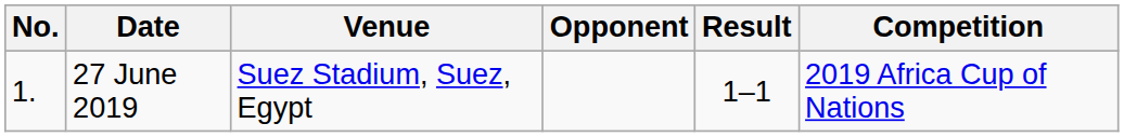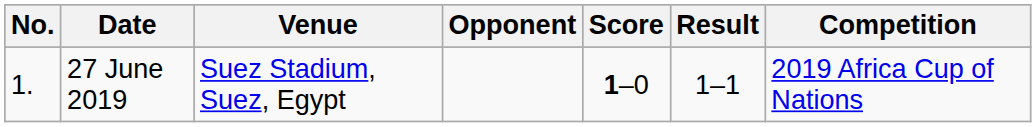+ column: Score | 1–0
